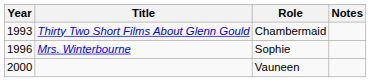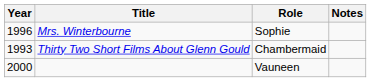rows swapped: Thirty Two Short Films About Glenn Gould <-> Mrs. Winterbourne
